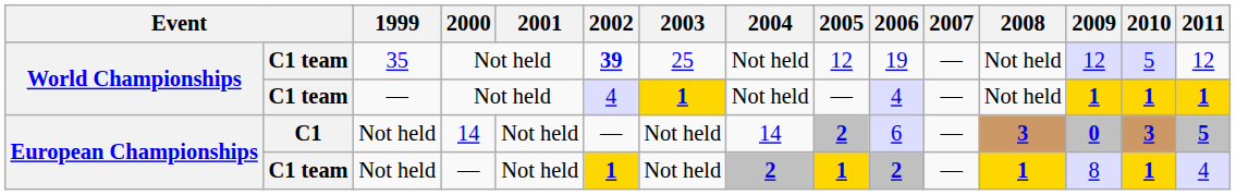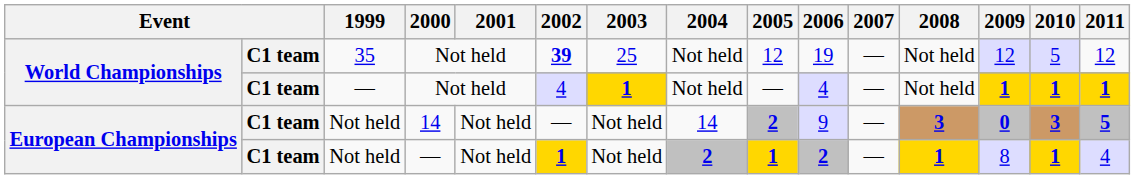Not held / 14 | column 2: C1 -> C1 team
Not held / 14 | 2006: 6 -> 9
